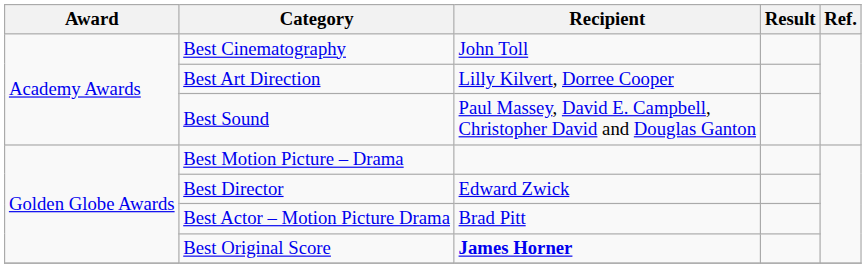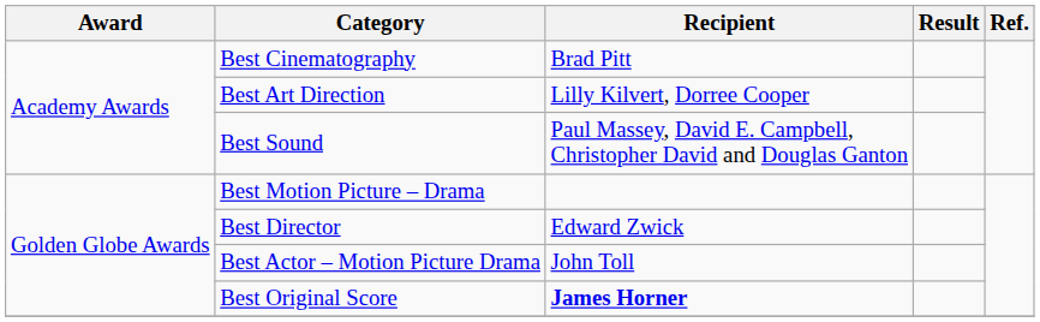Best Cinematography | Recipient: John Toll -> Brad Pitt
Best Actor – Motion Picture Drama | Recipient: Brad Pitt -> John Toll
